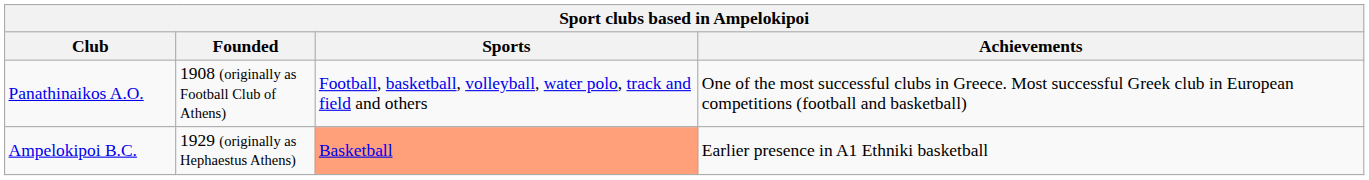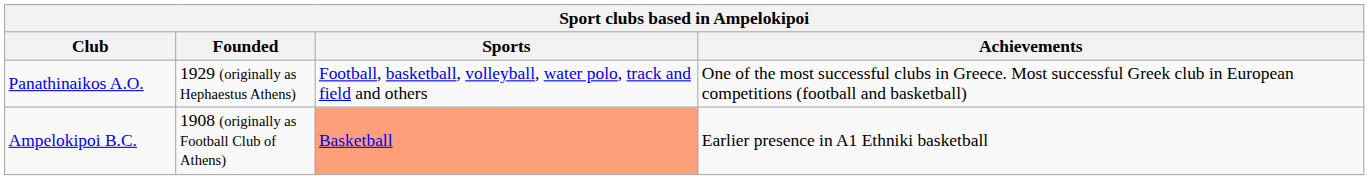Panathinaikos A.O. | Founded: 1908 (originally as Football Club of Athens) -> 1929 (originally as Hephaestus Athens)
Ampelokipoi B.C. | Founded: 1929 (originally as Hephaestus Athens) -> 1908 (originally as Football Club of Athens)
